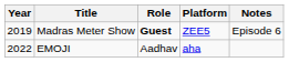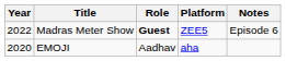Madras Meter Show | Year: 2019 -> 2022
EMOJI | Year: 2022 -> 2020
